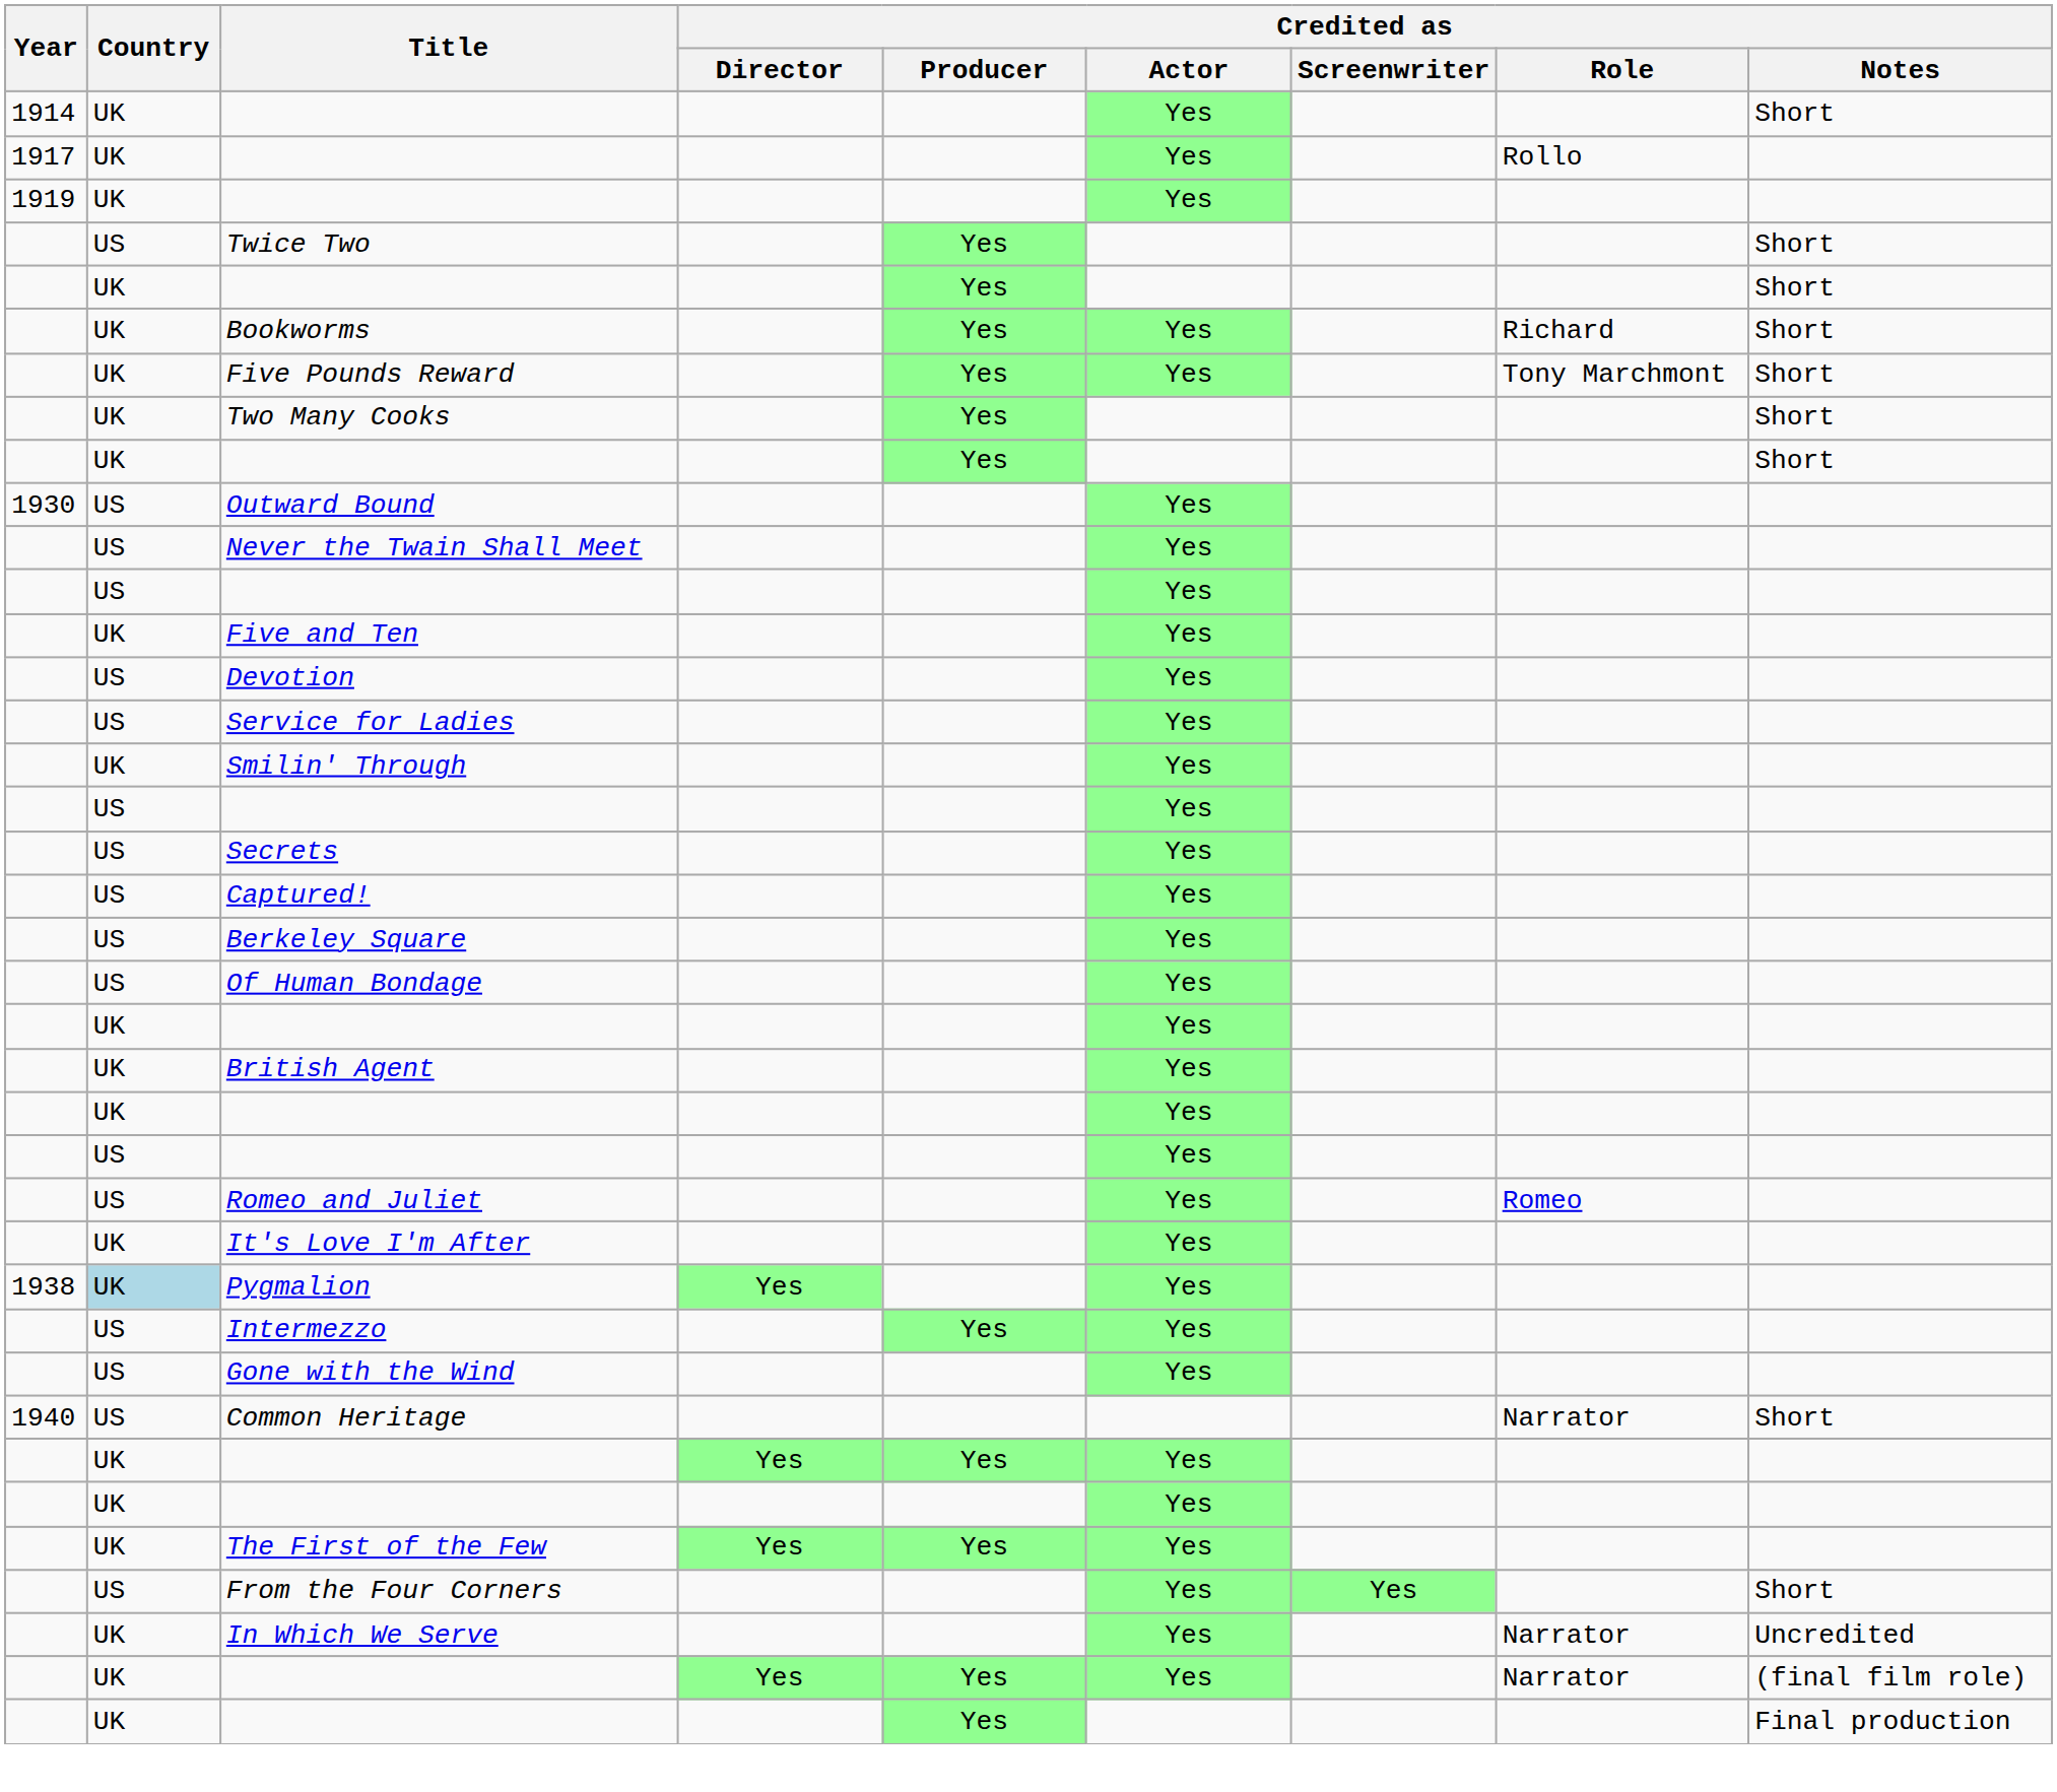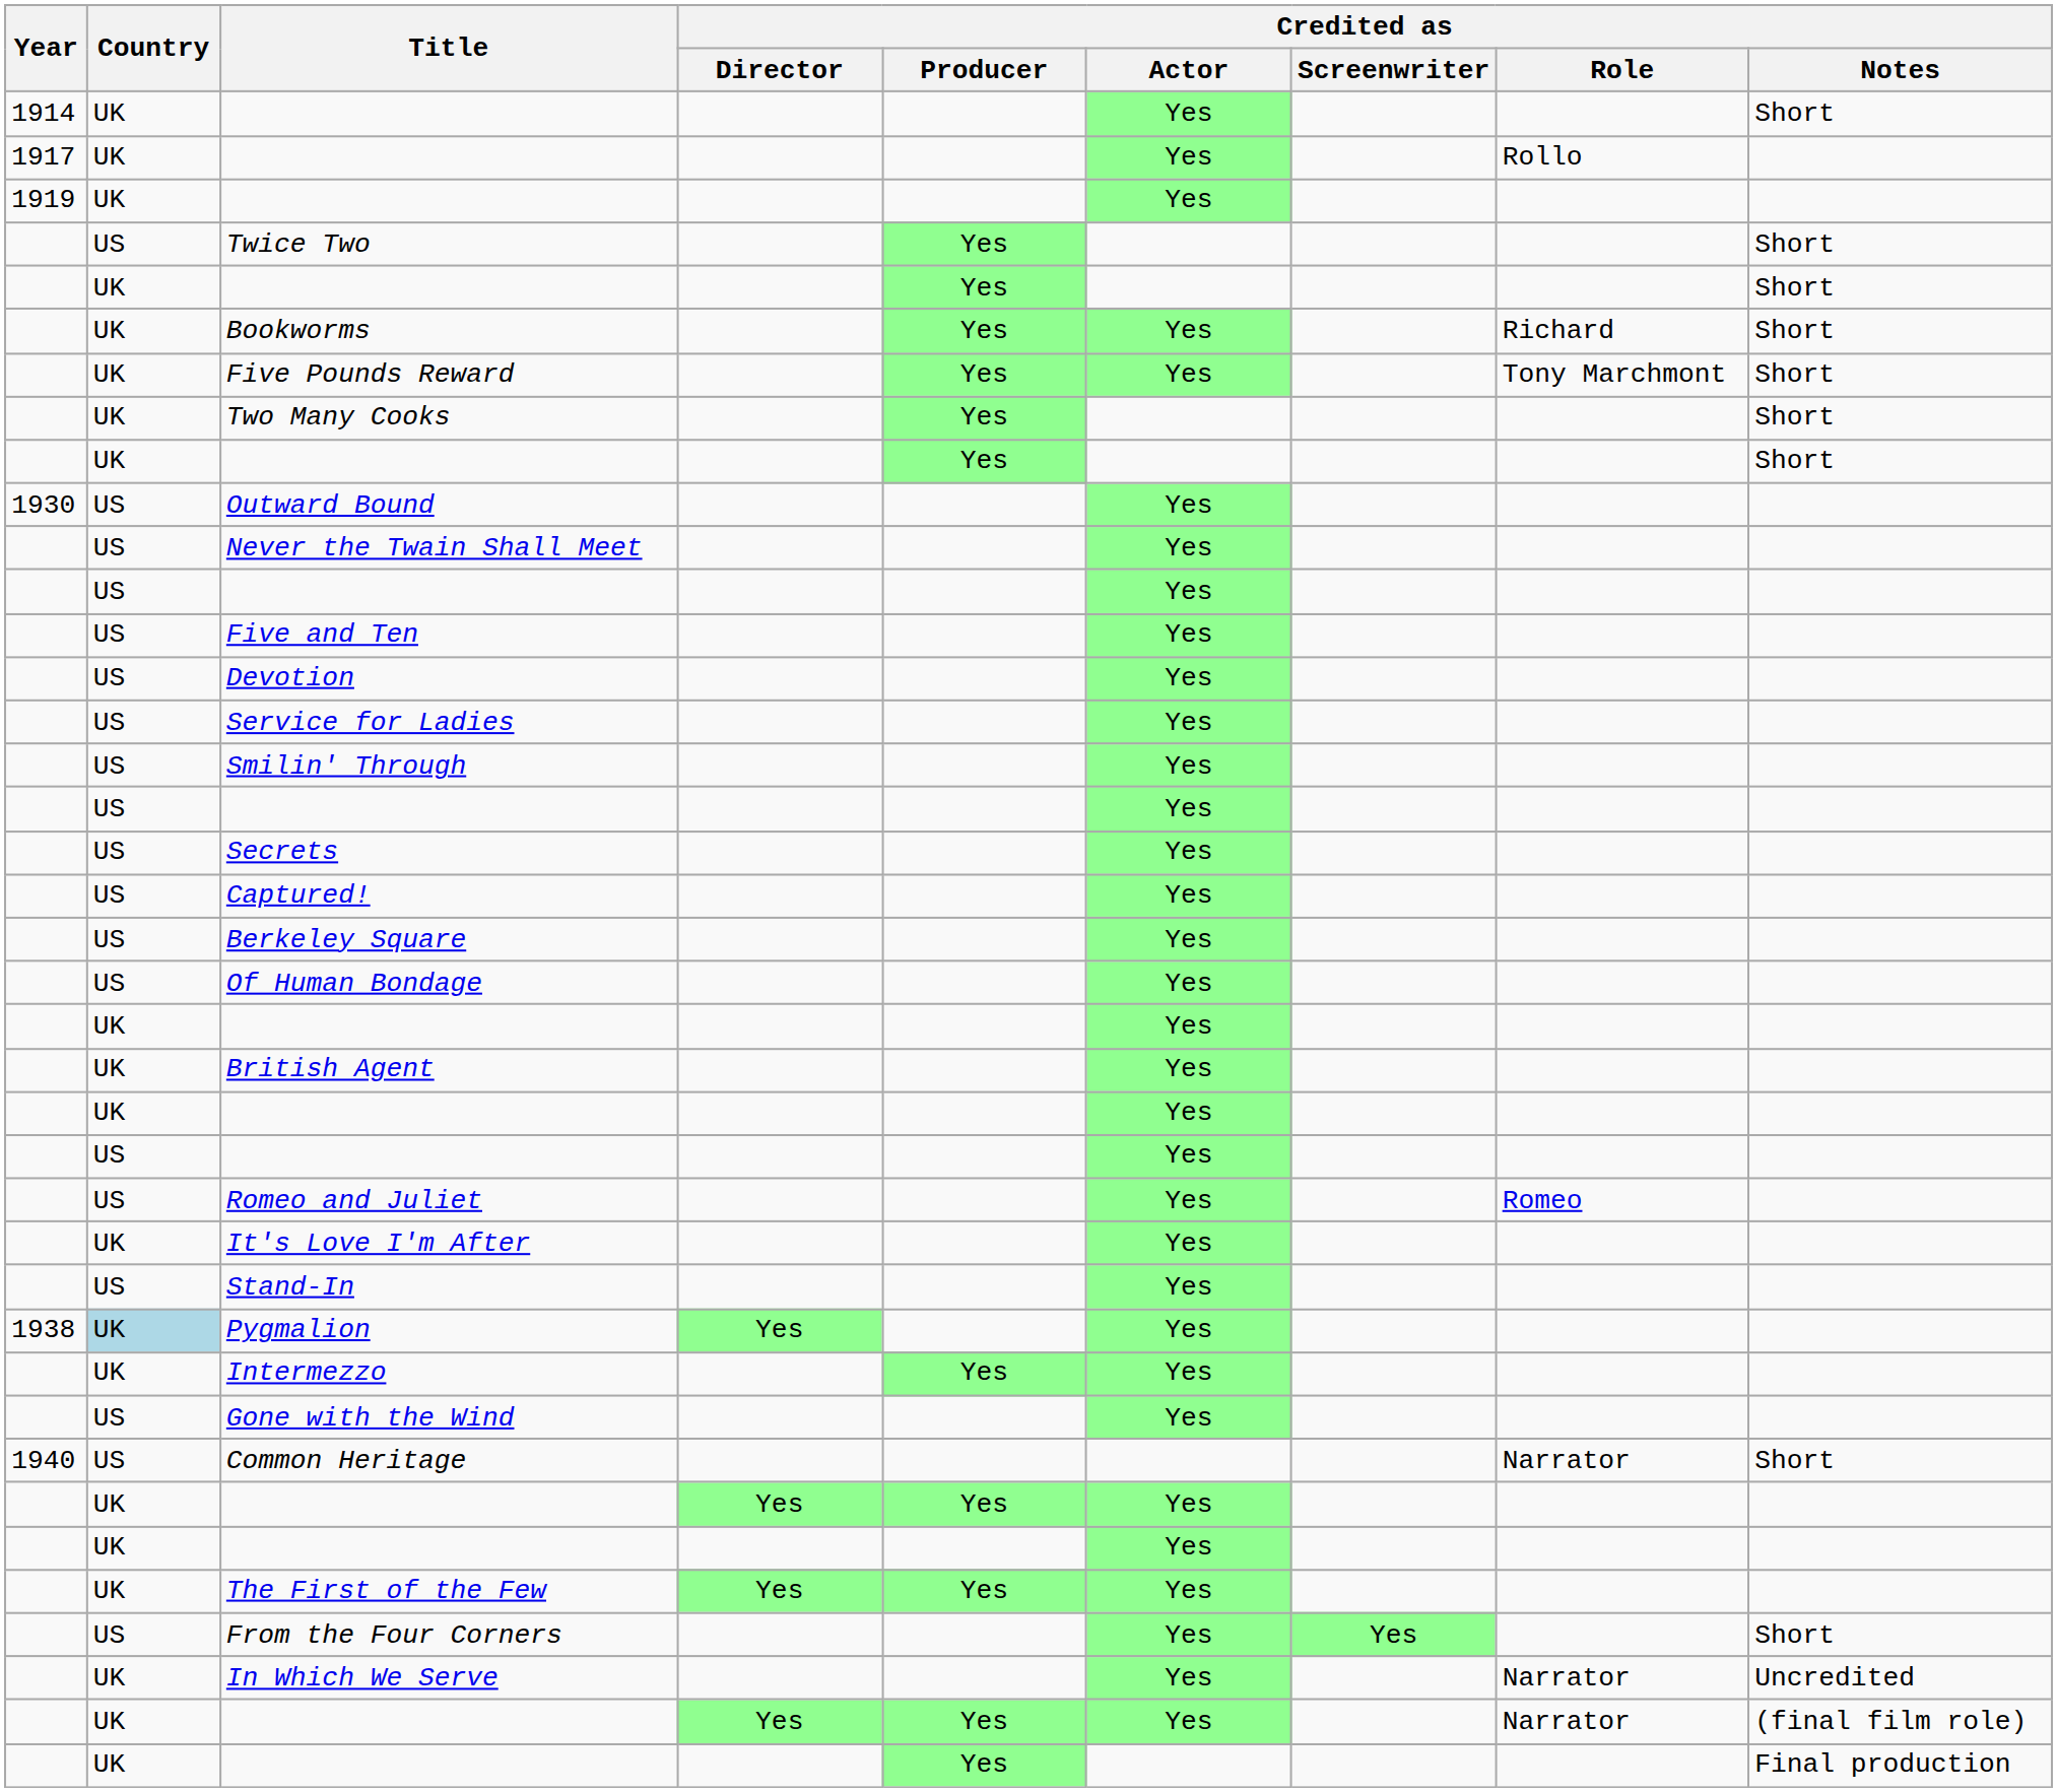Five and Ten | Country: UK -> US
Smilin' Through | Country: UK -> US
+ row: US | Stand-In | Yes
Intermezzo | Country: US -> UK
